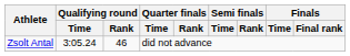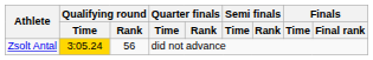Zsolt Antal | Qualifying round / Time: no background -> gold background
Zsolt Antal | Qualifying round / Rank: 46 -> 56
